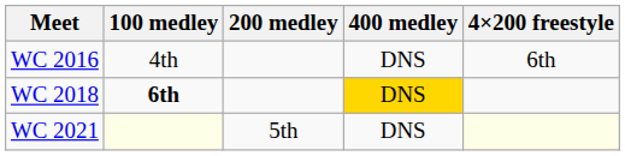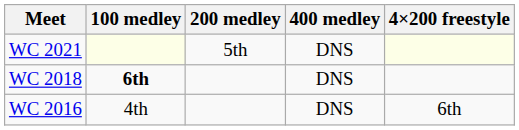rows swapped: WC 2016 <-> WC 2021
WC 2018 | 400 medley: gold background -> no background
